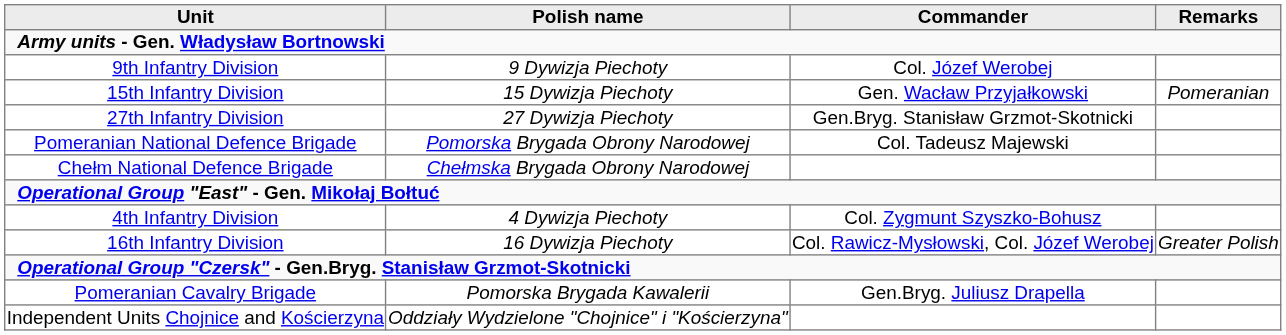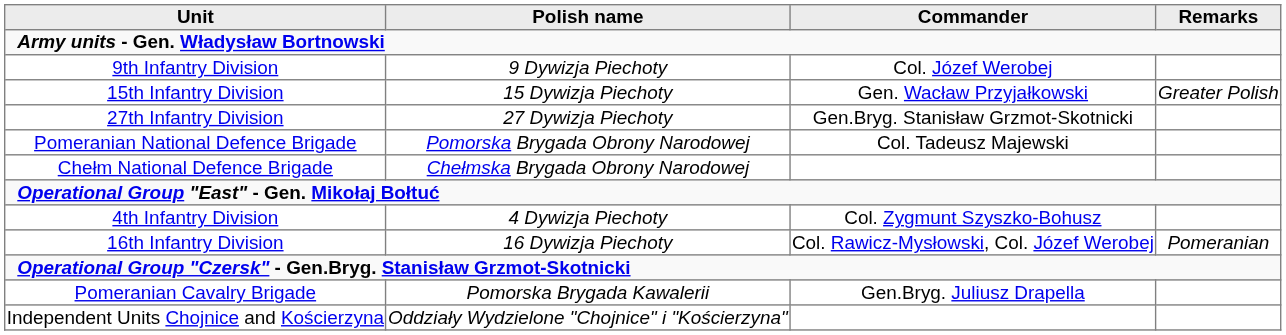15th Infantry Division | Remarks: Pomeranian -> Greater Polish
16th Infantry Division | Remarks: Greater Polish -> Pomeranian
